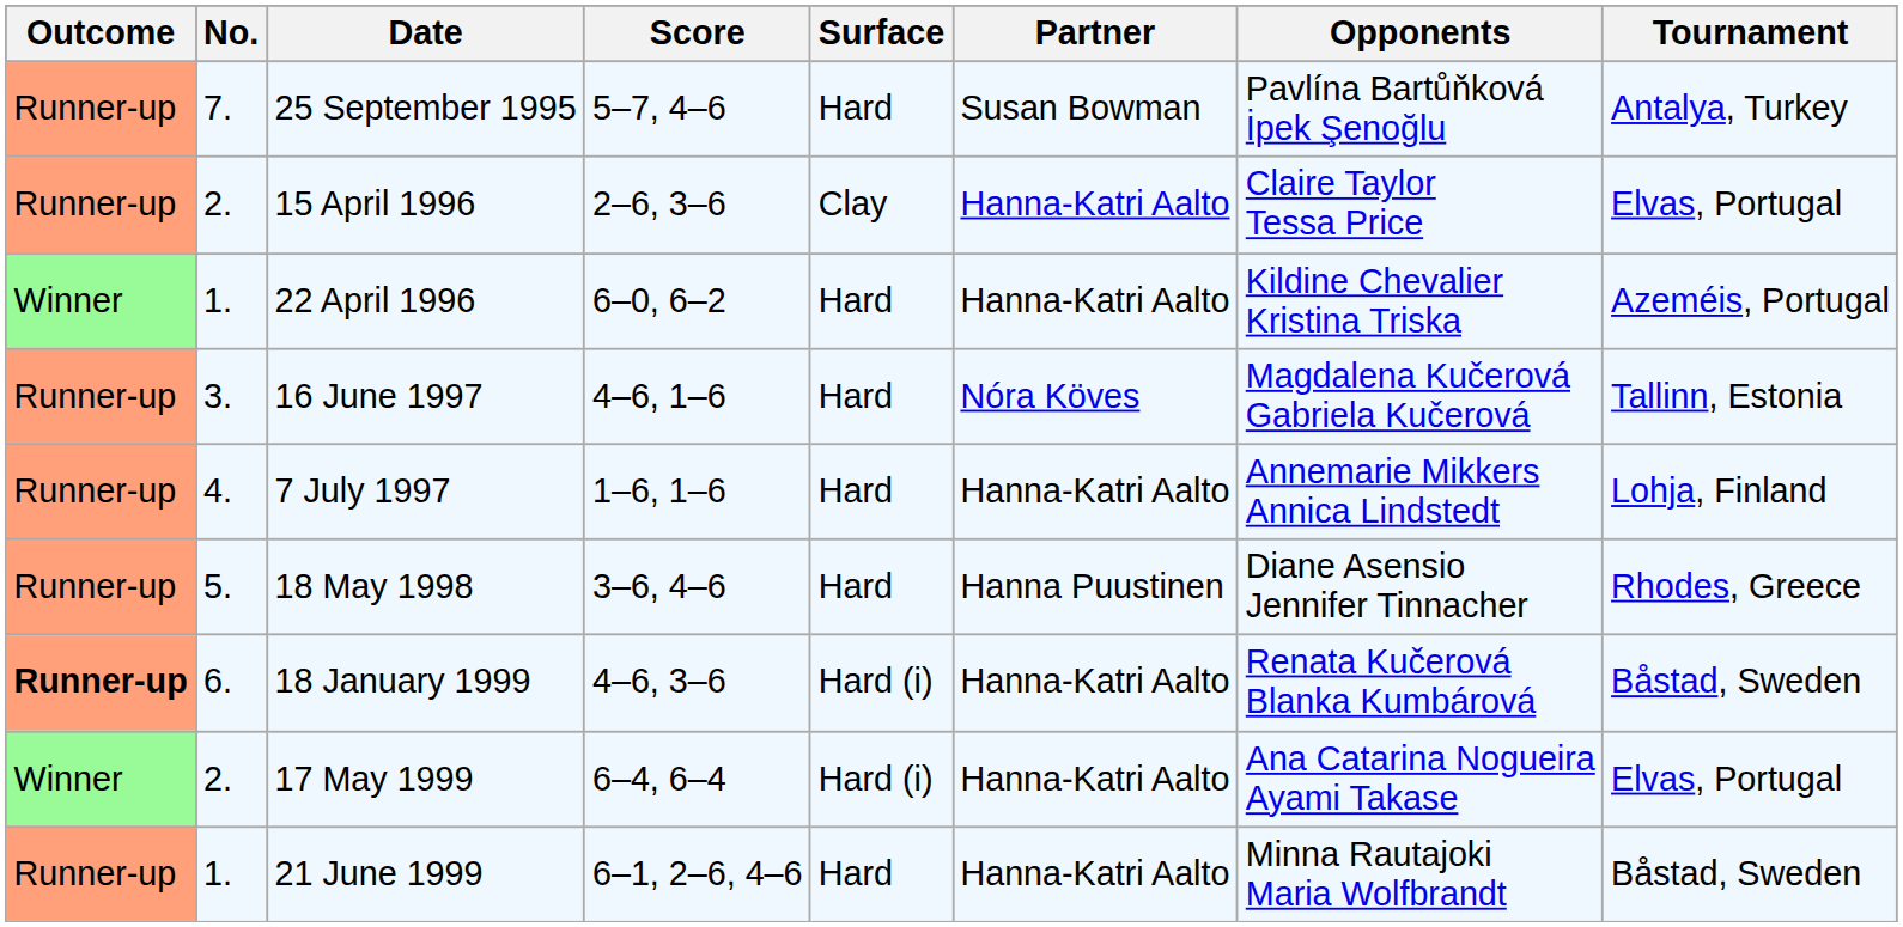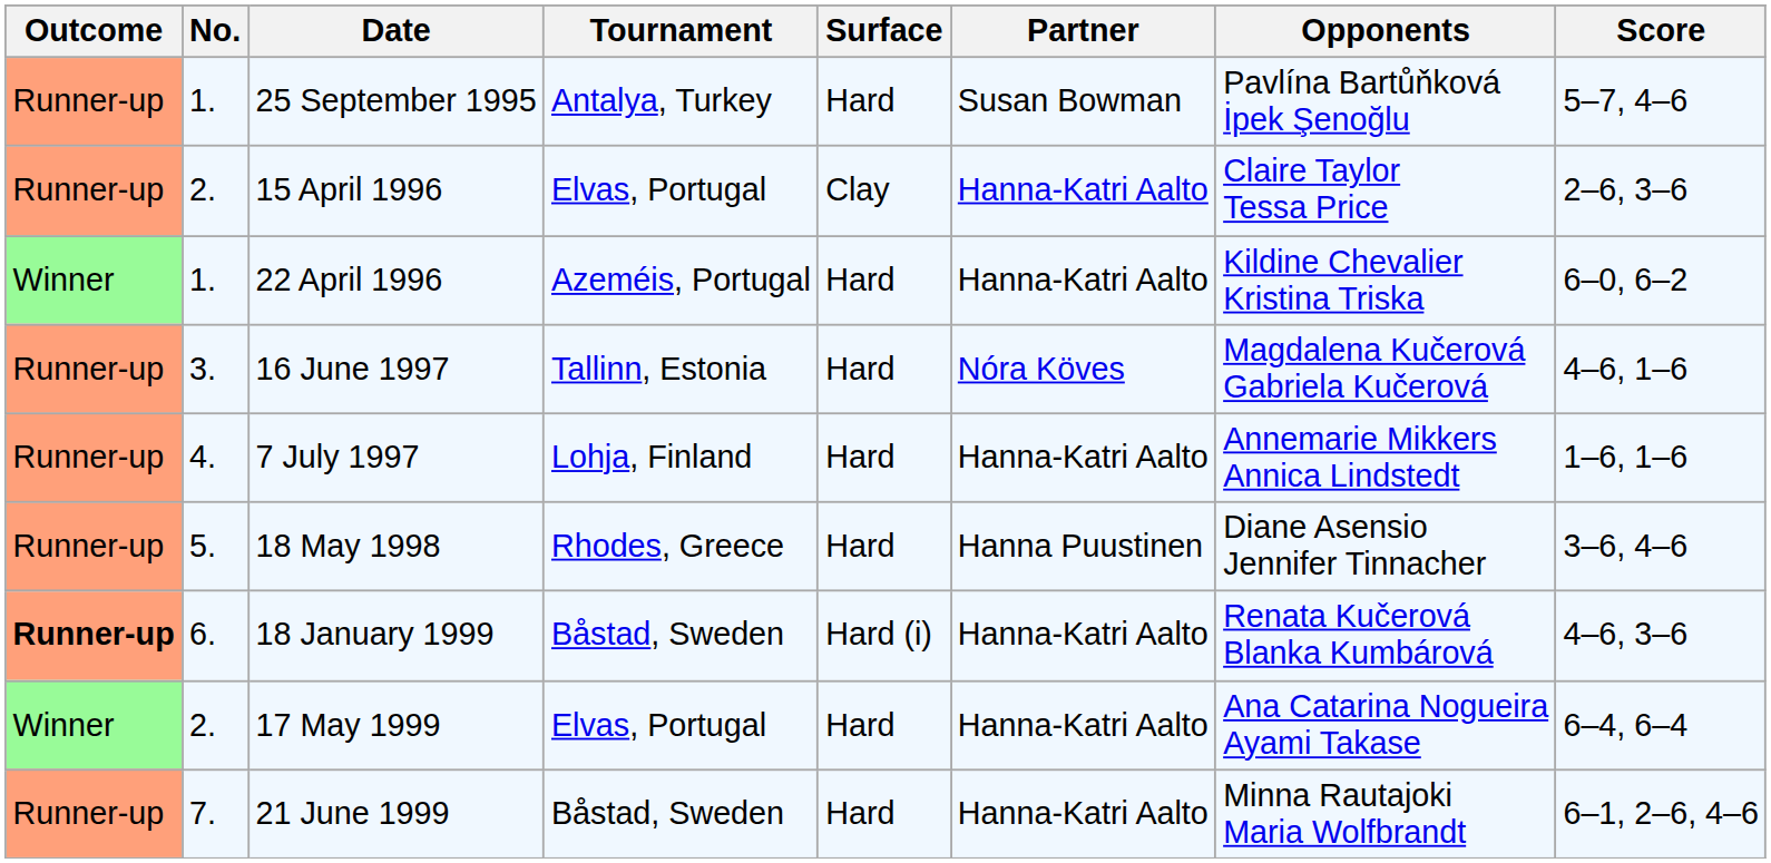columns swapped: Tournament <-> Score
25 September 1995 | No.: 7. -> 1.
17 May 1999 | Surface: Hard (i) -> Hard
21 June 1999 | No.: 1. -> 7.
